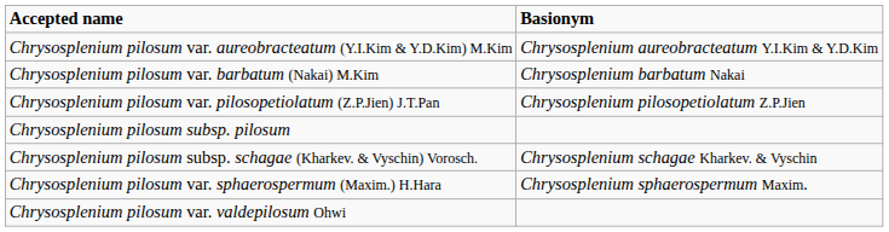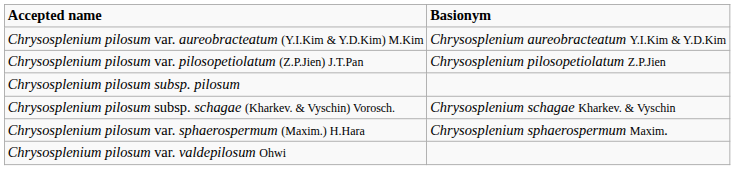- row: Chrysosplenium pilosum var. barbatum (Nakai) M.Kim | Chrysosplenium barbatum Nakai
